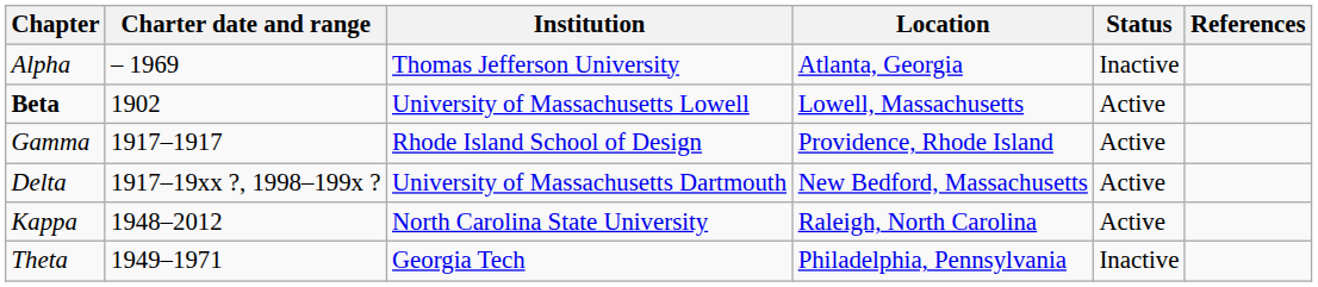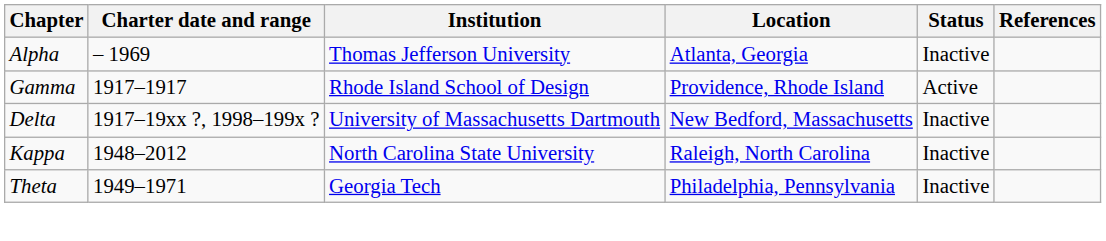- row: Beta | 1902 | University of Massachusetts Lowell | Lowell, Massachusetts | Active
Delta | Status: Active -> Inactive
Kappa | Status: Active -> Inactive
